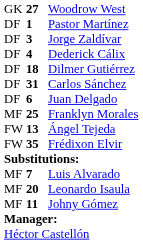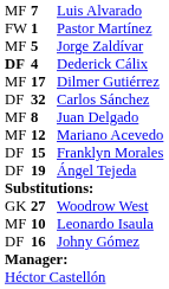rows swapped: Woodrow West <-> Luis Alvarado
Pastor Martínez | column 1: DF -> FW
Jorge Zaldívar | column 1: DF -> MF
Jorge Zaldívar | column 2: 3 -> 5
Dederick Cálix | column 1: normal -> bold
Dilmer Gutiérrez | column 1: DF -> MF
Dilmer Gutiérrez | column 2: 18 -> 17
Carlos Sánchez | column 2: 31 -> 32
Juan Delgado | column 1: DF -> MF
Juan Delgado | column 2: 6 -> 8
+ row: MF | 12 | Mariano Acevedo
Franklyn Morales | column 1: MF -> DF
Franklyn Morales | column 2: 25 -> 15
Ángel Tejeda | column 1: FW -> DF
Ángel Tejeda | column 2: 13 -> 19
- row: FW | 35 | Frédixon Elvir
Leonardo Isaula | column 2: 20 -> 10
Johny Gómez | column 1: MF -> DF
Johny Gómez | column 2: 11 -> 16
